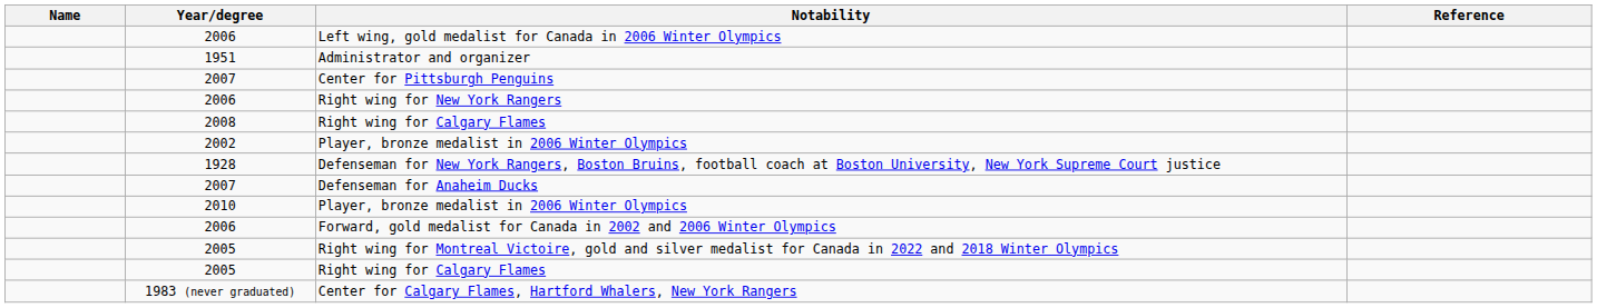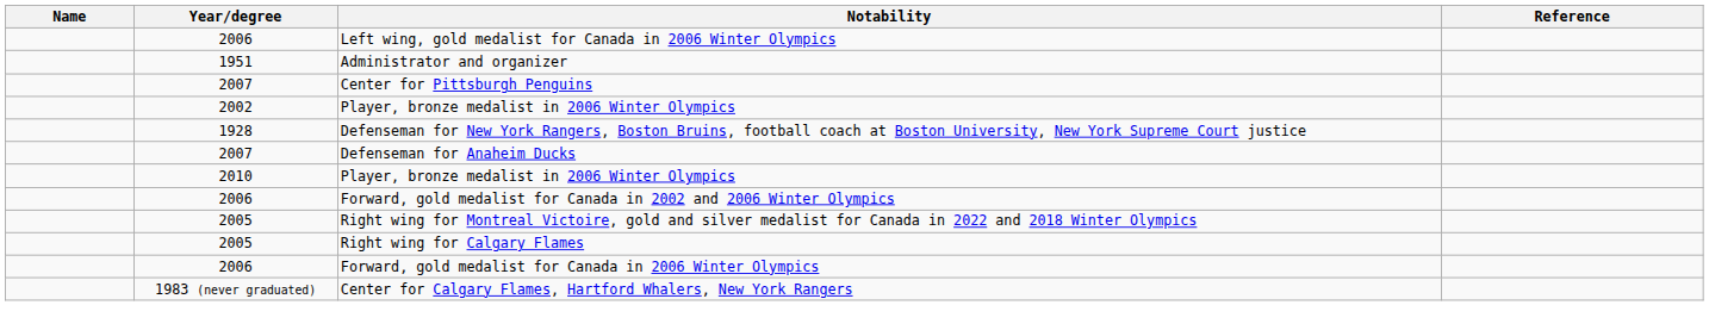- row: 2006 | Right wing for New York Rangers
- row: 2008 | Right wing for Calgary Flames
+ row: 2006 | Forward, gold medalist for Canada in 2006 Winter Olympics
